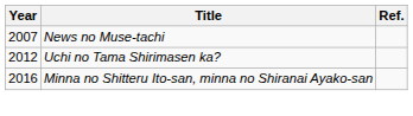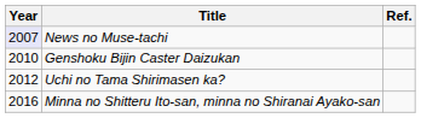News no Muse-tachi | Year: no background -> lavender background
+ row: 2010 | Genshoku Bijin Caster Daizukan
